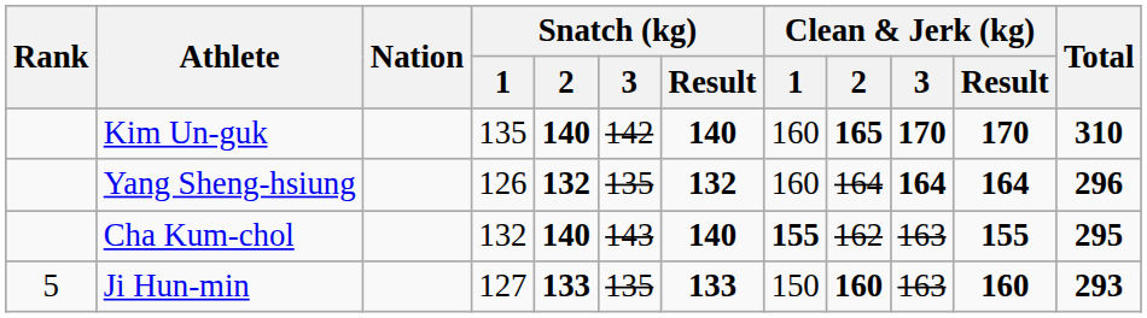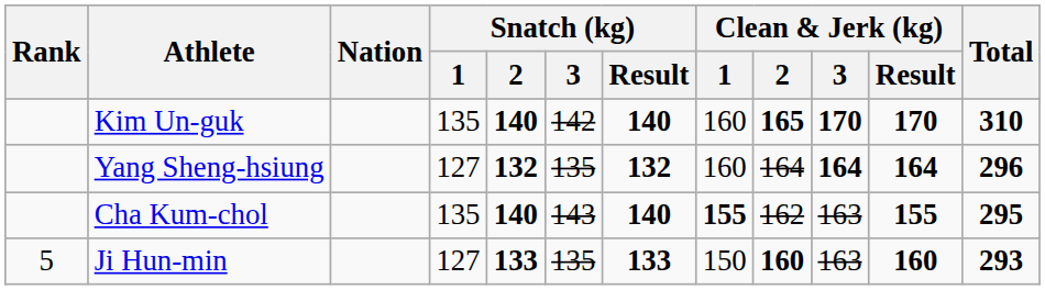Yang Sheng-hsiung | Snatch (kg) / 1: 126 -> 127
Cha Kum-chol | Snatch (kg) / 1: 132 -> 135
